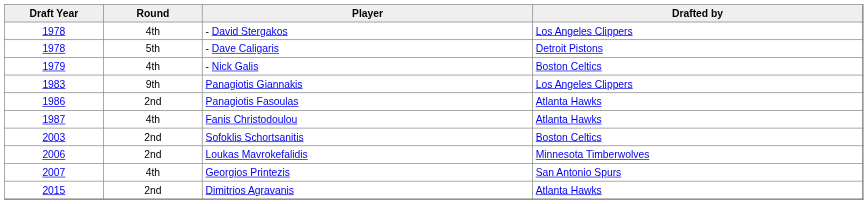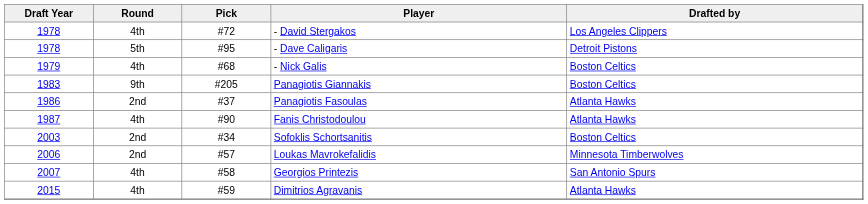+ column: Pick | #72 | #95 | #68 | #205 | #37 | #90 | #34 | #57 | #58 | #59
Panagiotis Giannakis | Drafted by: Los Angeles Clippers -> Boston Celtics
Dimitrios Agravanis | Round: 2nd -> 4th
